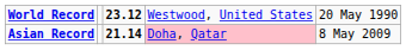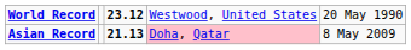Asian Record | column 3: 21.14 -> 21.13
